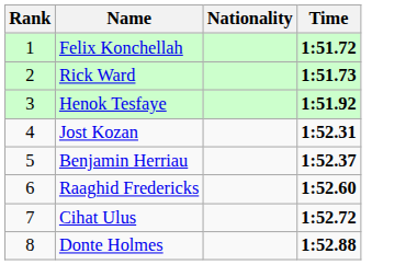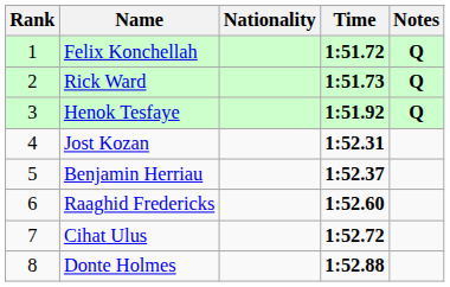+ column: Notes | Q | Q | Q
